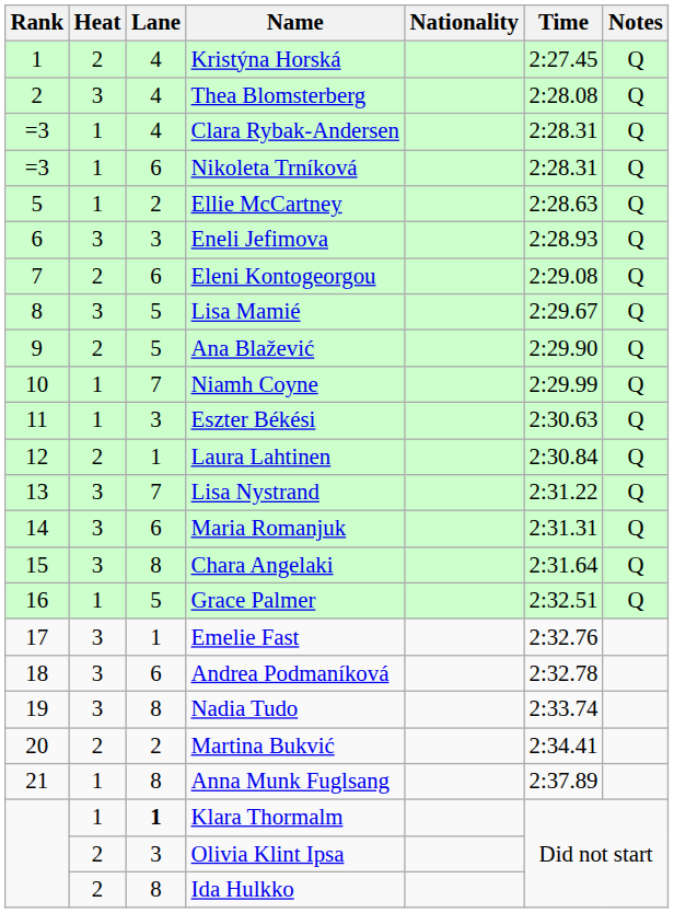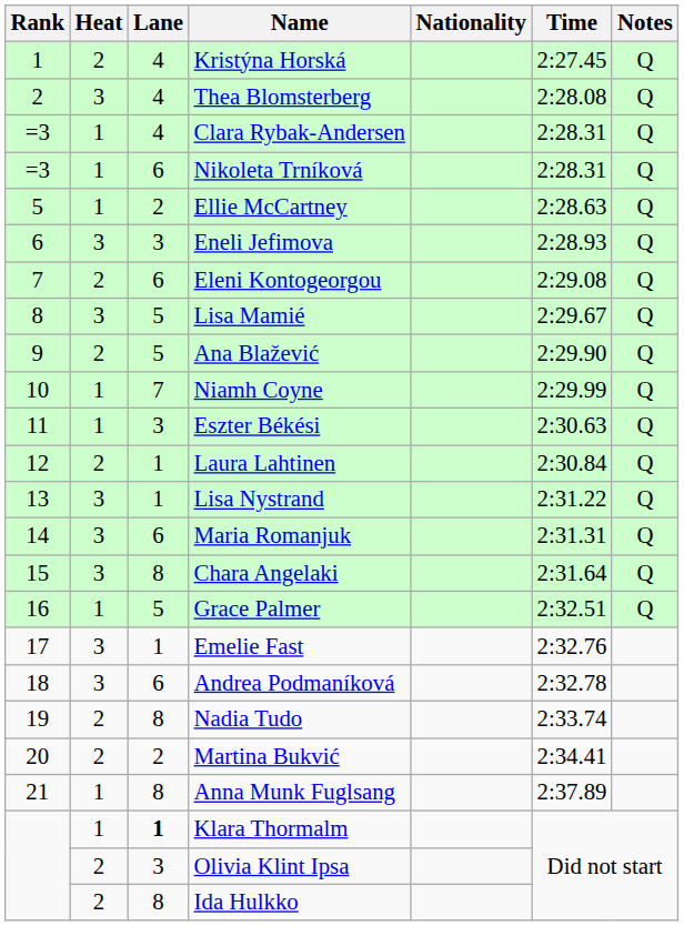Lisa Nystrand | Lane: 7 -> 1
Nadia Tudo | Heat: 3 -> 2
